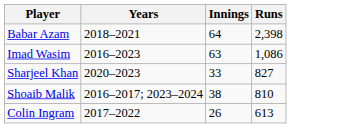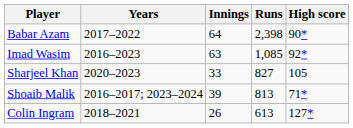+ column: High score | 90* | 92* | 105 | 71* | 127*
Babar Azam | Years: 2018–2021 -> 2017–2022
Imad Wasim | Runs: 1,086 -> 1,085
Shoaib Malik | Innings: 38 -> 39
Shoaib Malik | Runs: 810 -> 813
Colin Ingram | Years: 2017–2022 -> 2018–2021
